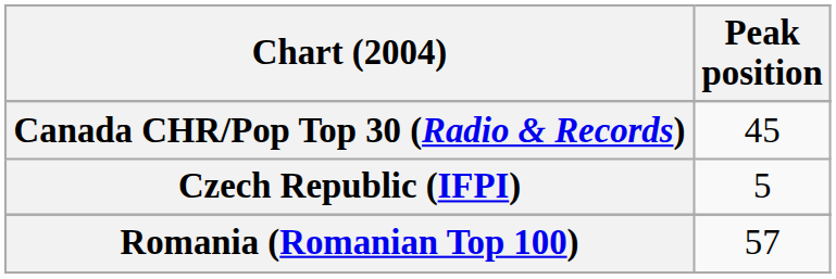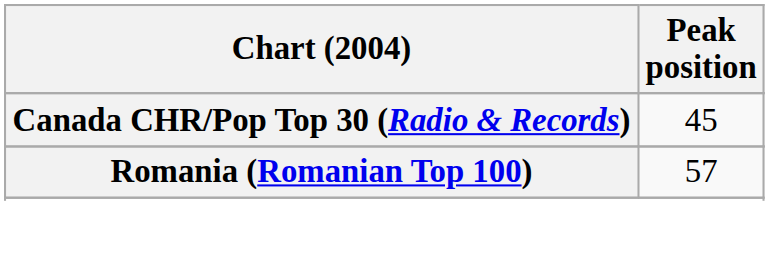- row: Czech Republic (IFPI) | 5
